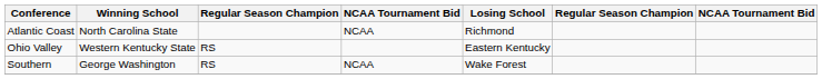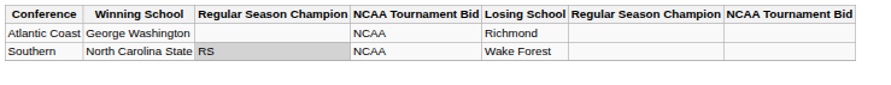Atlantic Coast | Winning School: North Carolina State -> George Washington
- row: Ohio Valley | Western Kentucky State | RS | Eastern Kentucky
Southern | Winning School: George Washington -> North Carolina State
Southern | column 3: no background -> lightgrey background
